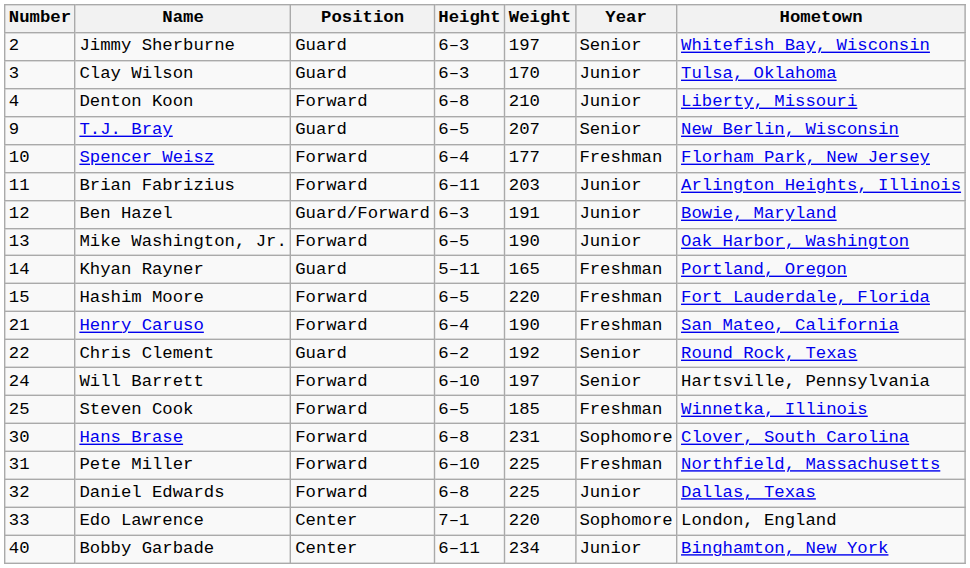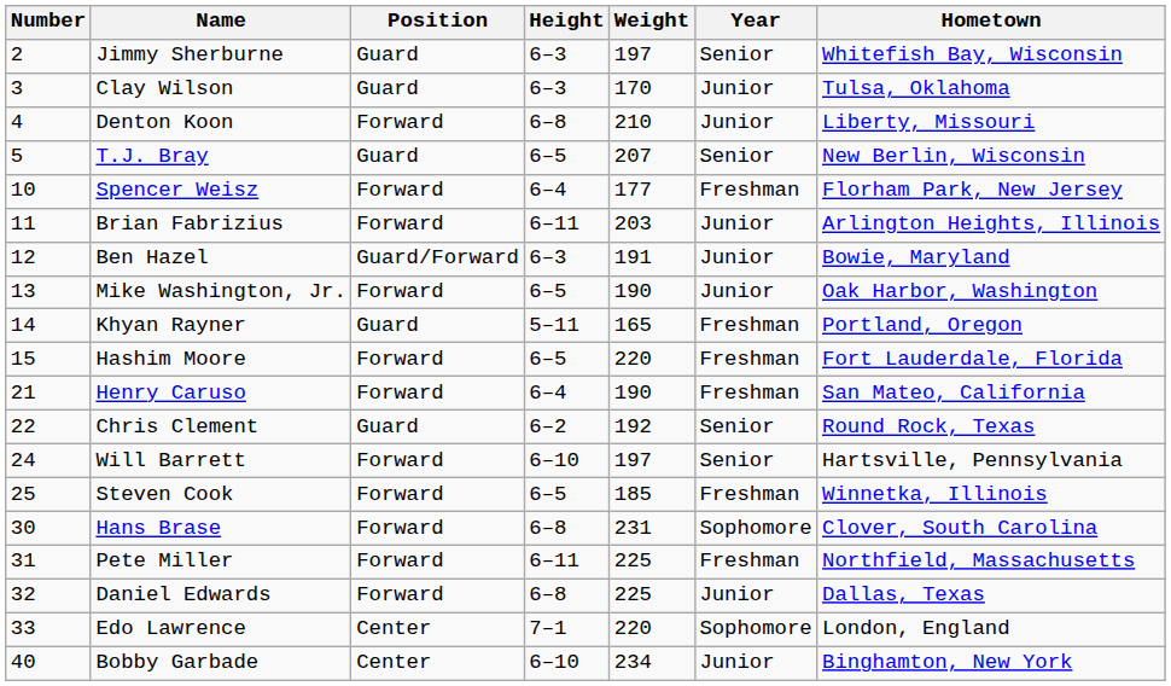T.J. Bray | Number: 9 -> 5
Pete Miller | Height: 6–10 -> 6–11
Bobby Garbade | Height: 6–11 -> 6–10
